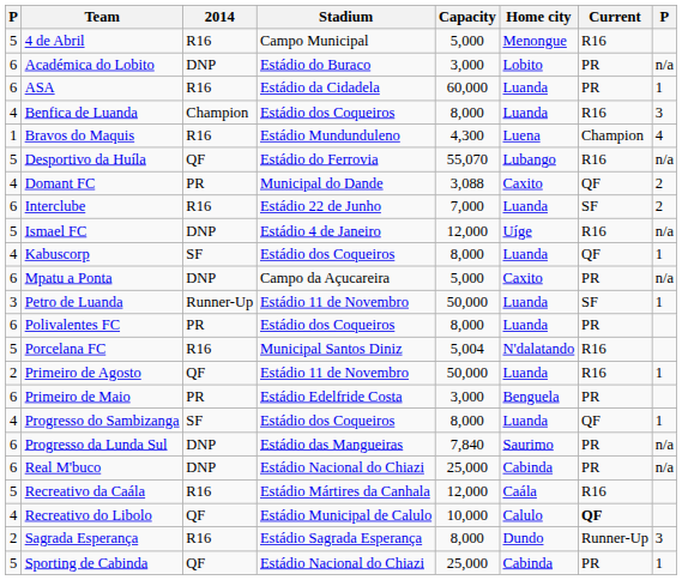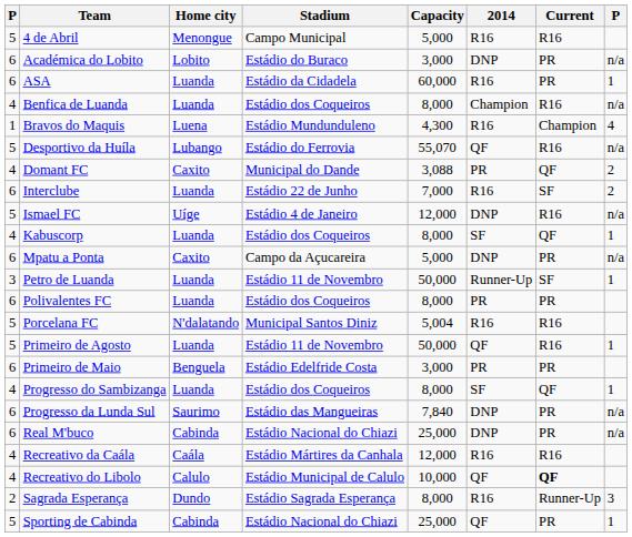columns swapped: Home city <-> 2014
Benfica de Luanda | column 8: 3 -> n/a
Primeiro de Agosto | column 1: 2 -> 5
Recreativo da Caála | column 1: 5 -> 4
